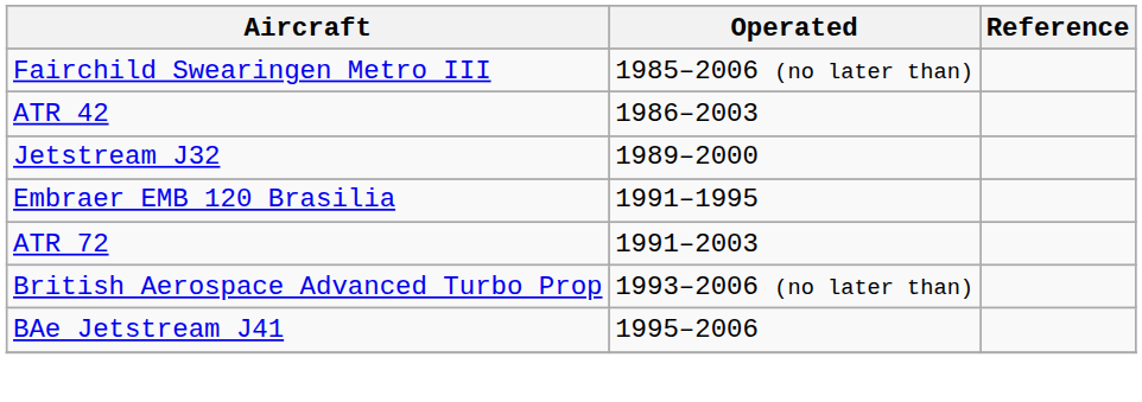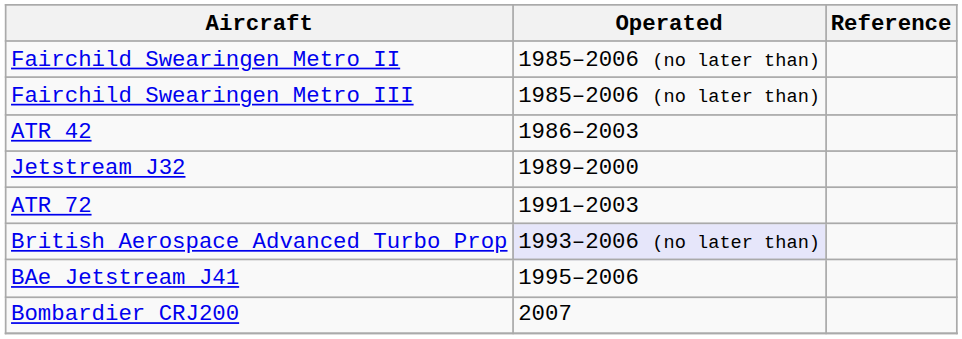+ row: Fairchild Swearingen Metro II | 1985–2006 (no later than)
- row: Embraer EMB 120 Brasilia | 1991–1995
British Aerospace Advanced Turbo Prop | Operated: no background -> lavender background
+ row: Bombardier CRJ200 | 2007
